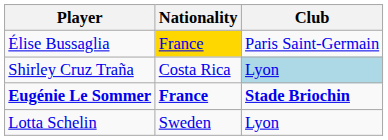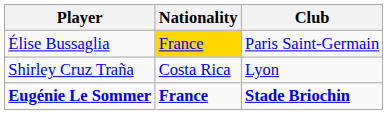Shirley Cruz Traña | Club: lightblue background -> no background
- row: Lotta Schelin | Sweden | Lyon
